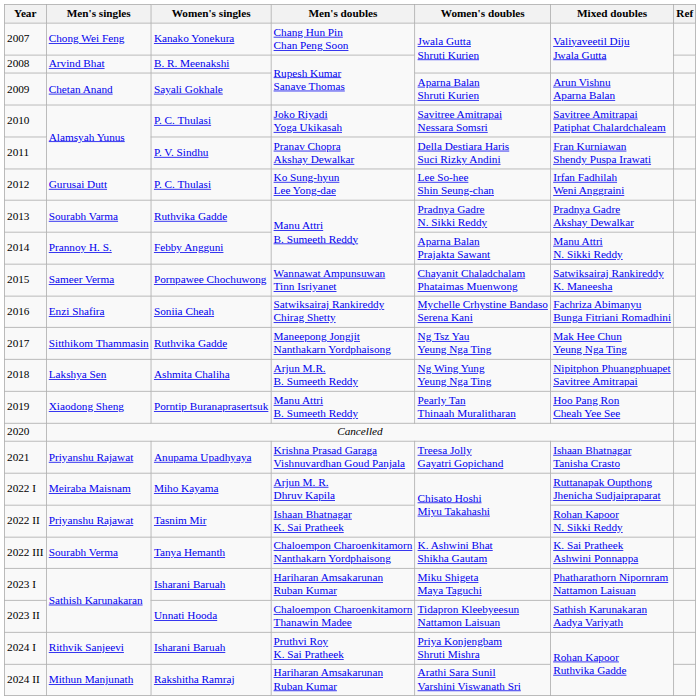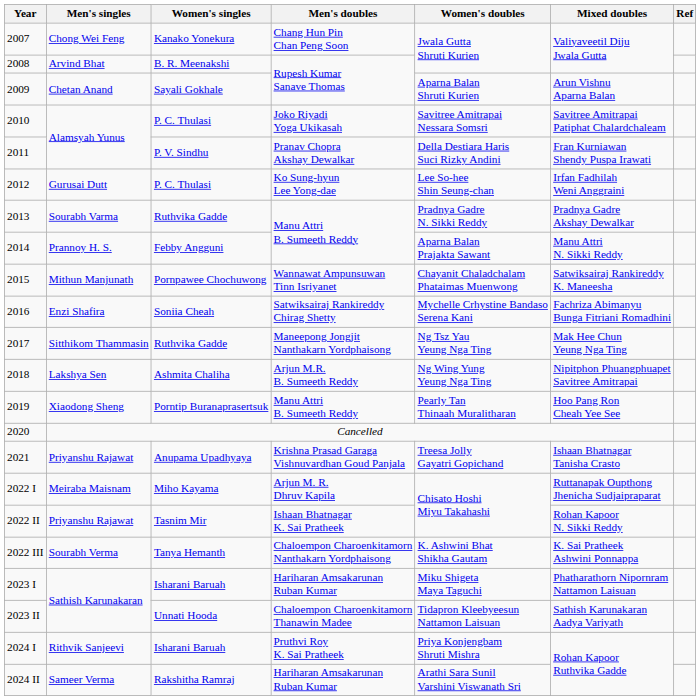2015 | Men's singles: Sameer Verma -> Mithun Manjunath
2024 II | Men's singles: Mithun Manjunath -> Sameer Verma
